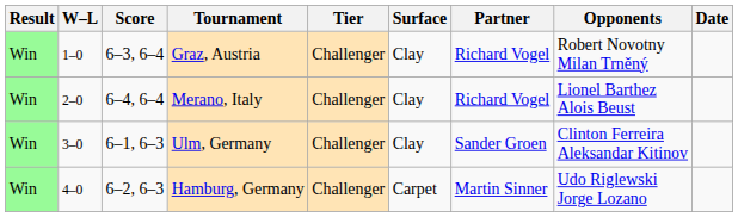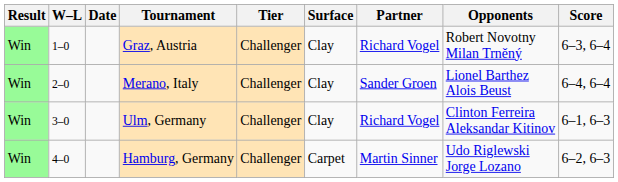columns swapped: Date <-> Score
Merano, Italy | Partner: Richard Vogel -> Sander Groen
Ulm, Germany | Partner: Sander Groen -> Richard Vogel
